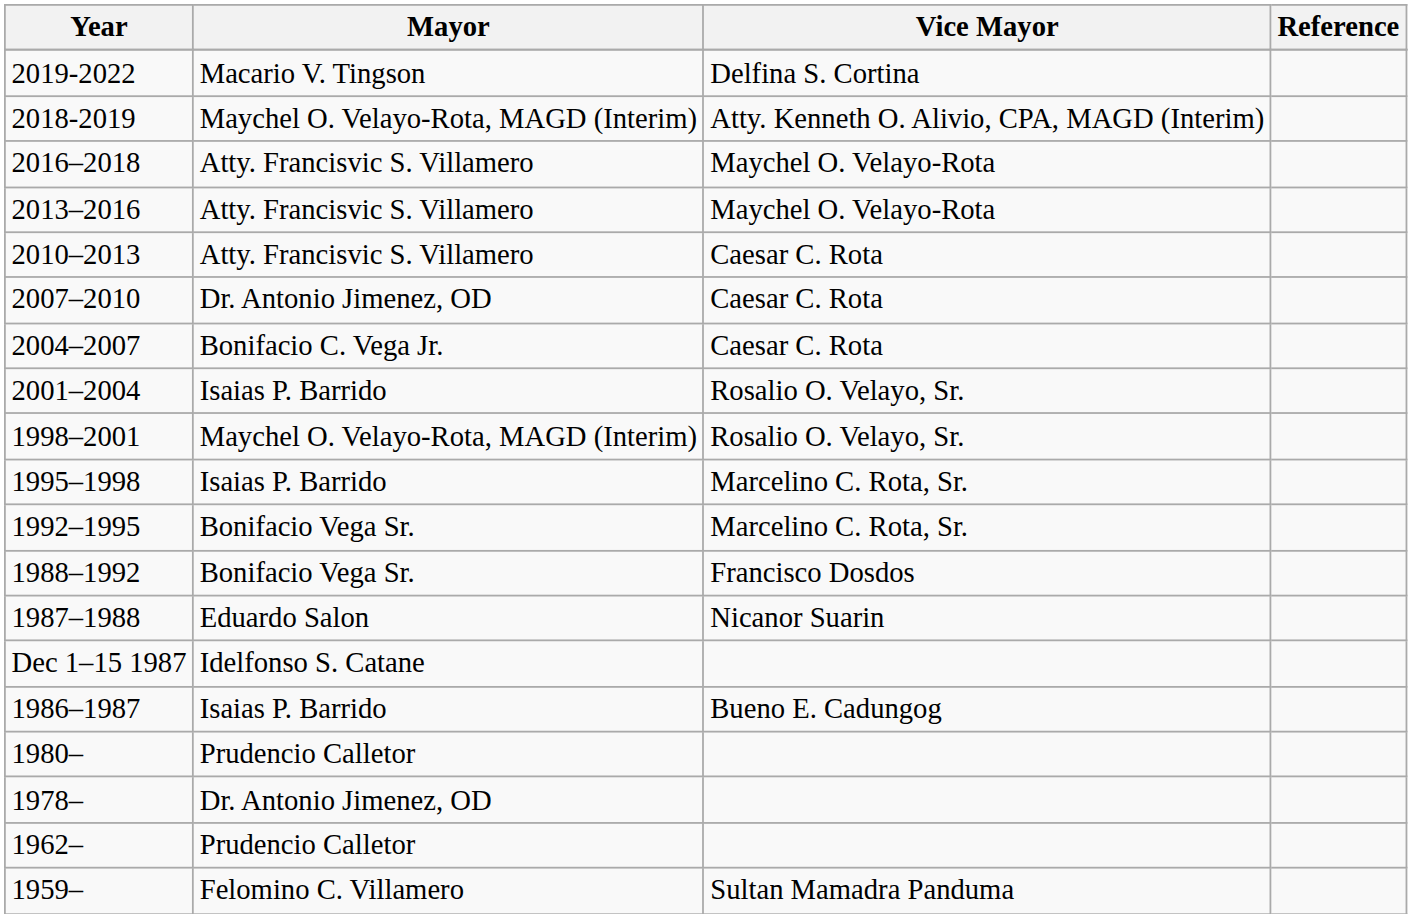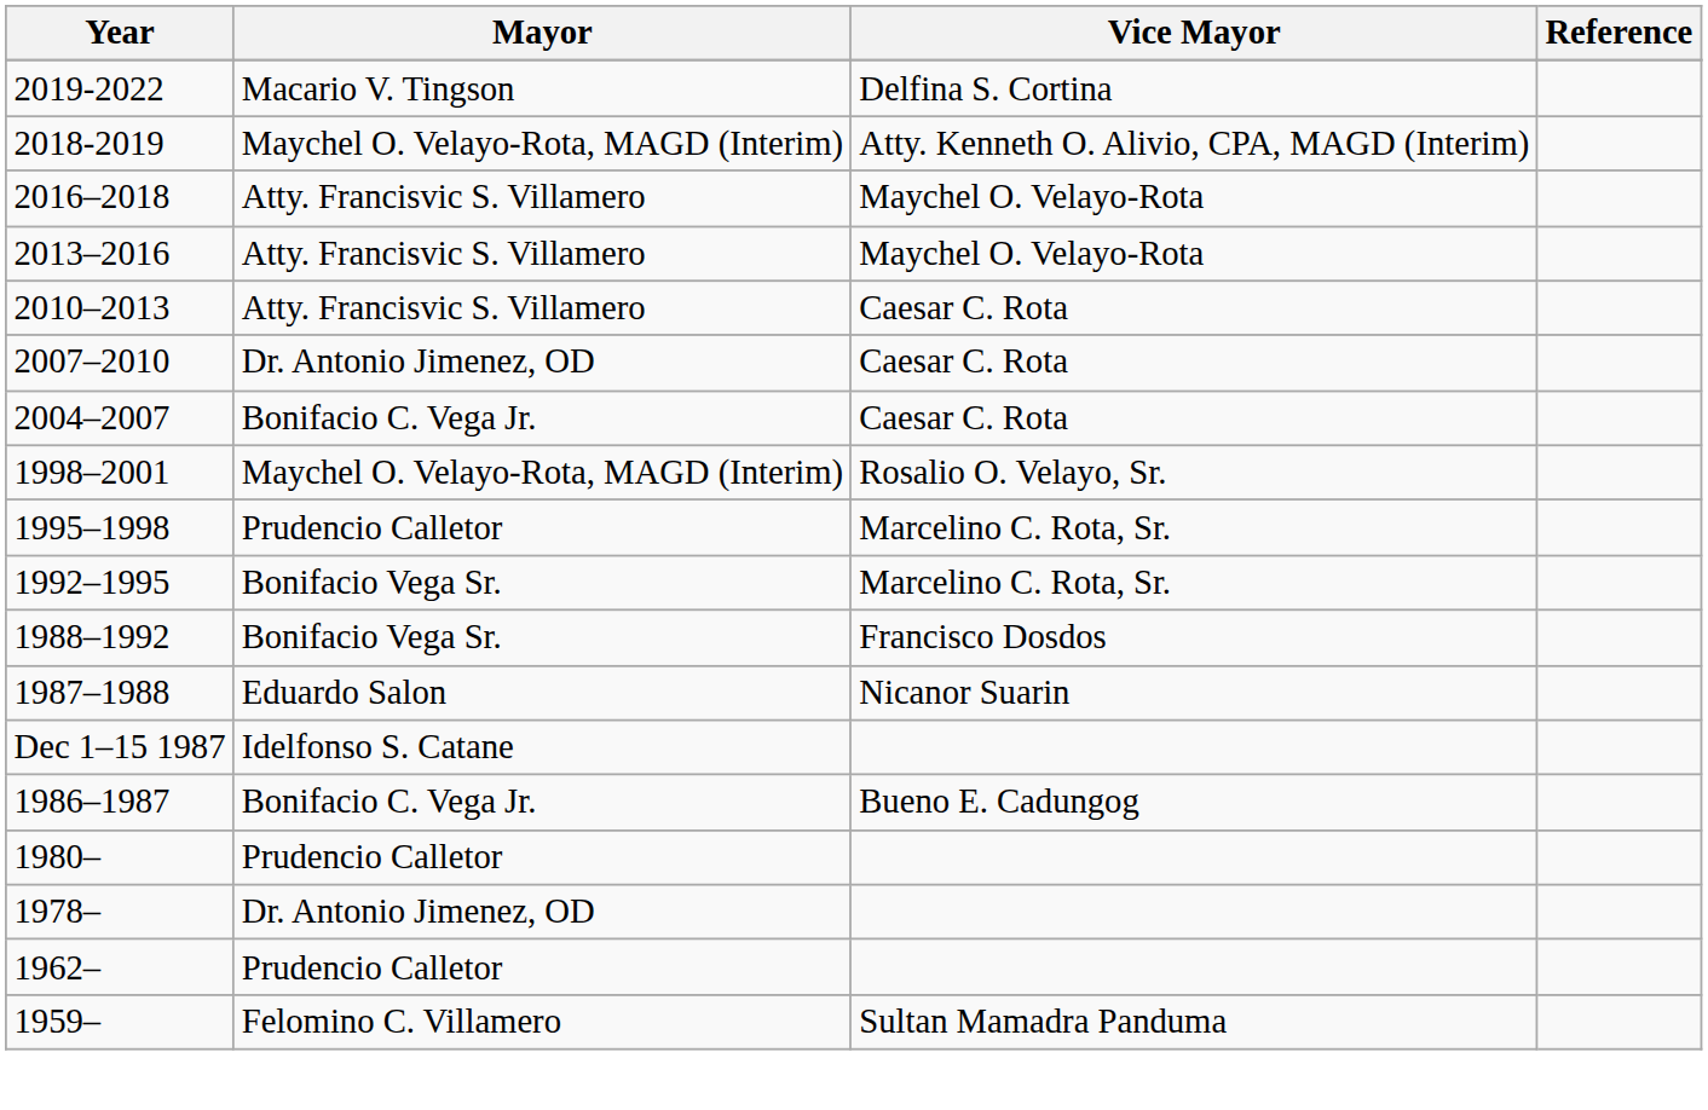- row: 2001–2004 | Isaias P. Barrido | Rosalio O. Velayo, Sr.
1995–1998 | Mayor: Isaias P. Barrido -> Prudencio Calletor
1986–1987 | Mayor: Isaias P. Barrido -> Bonifacio C. Vega Jr.
